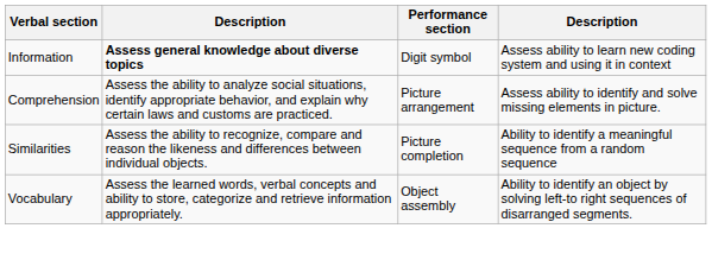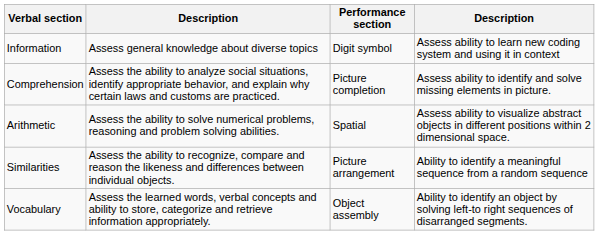Information | column 2: bold -> normal
Comprehension | Performance section: Picture arrangement -> Picture completion
+ row: Arithmetic | Assess the ability to solve numerical problems, reasoning and problem solving abilities. | Spatial | Assess ability to visualize abstract objects in different positions within 2 dimensional space.
Similarities | Performance section: Picture completion -> Picture arrangement
